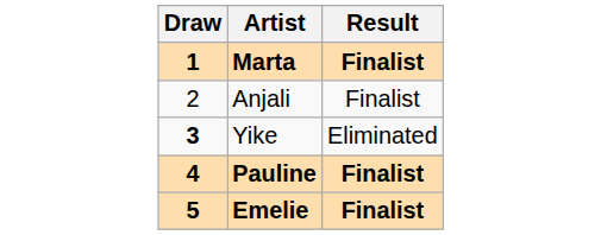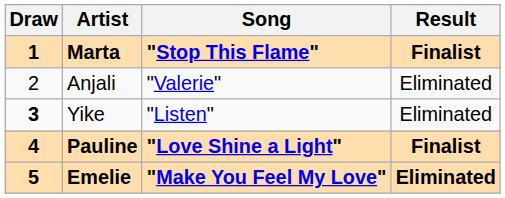+ column: Song | "Stop This Flame" | "Valerie" | "Listen" | "Love Shine a Light" | "Make You Feel My Love"
Anjali | Result: Finalist -> Eliminated
Emelie | Result: Finalist -> Eliminated
